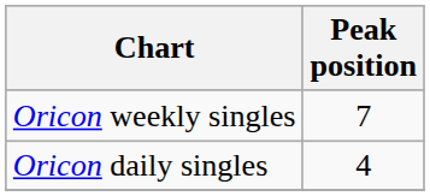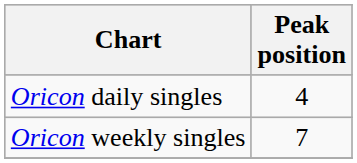rows swapped: Oricon daily singles <-> Oricon weekly singles
